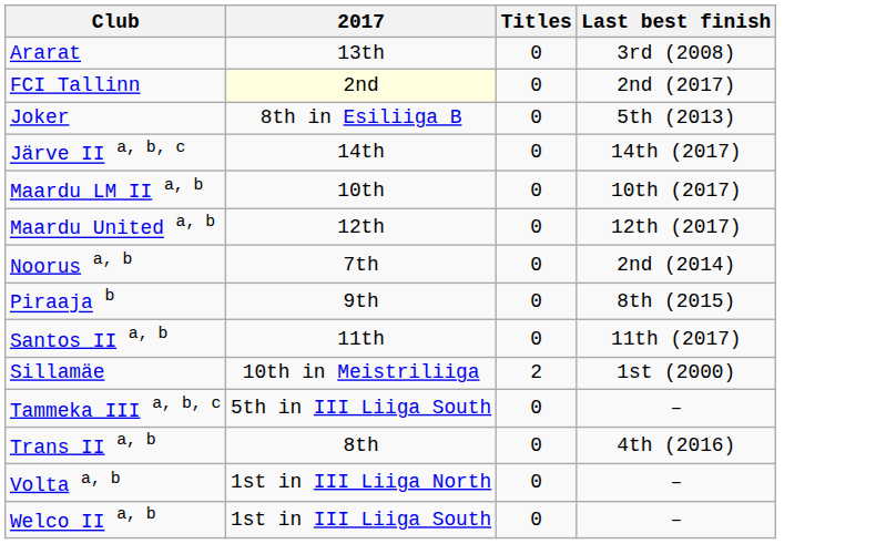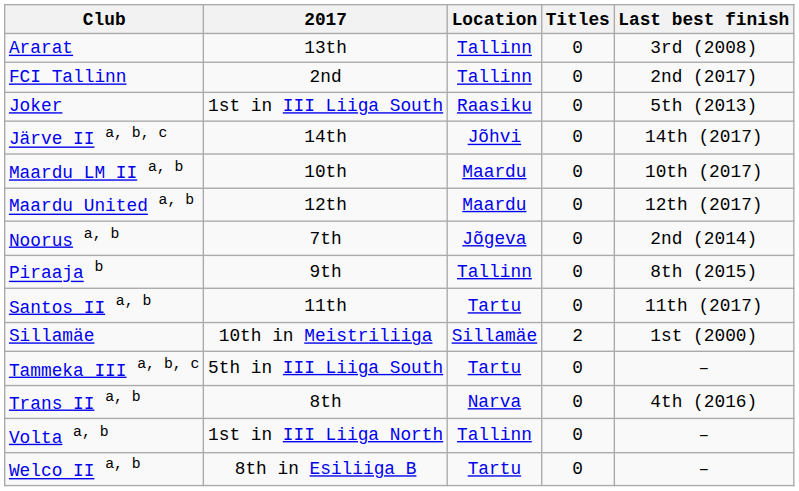+ column: Location | Tallinn | Tallinn | Raasiku | Jõhvi | Maardu | Maardu | Jõgeva | Tallinn | Tartu | Sillamäe | Tartu | Narva | Tallinn | Tartu
FCI Tallinn | 2017: lightyellow background -> no background
Joker | 2017: 8th in Esiliiga B -> 1st in III Liiga South
Welco II a, b | 2017: 1st in III Liiga South -> 8th in Esiliiga B
